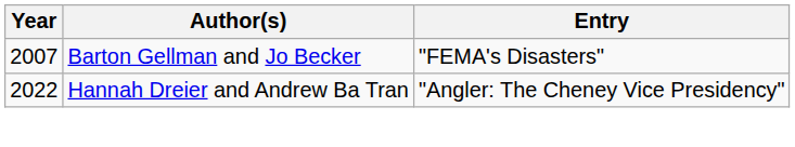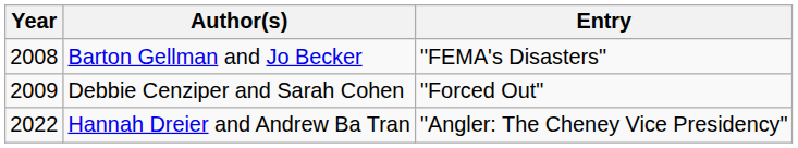Barton Gellman and Jo Becker | Year: 2007 -> 2008
+ row: 2009 | Debbie Cenziper and Sarah Cohen | "Forced Out"
